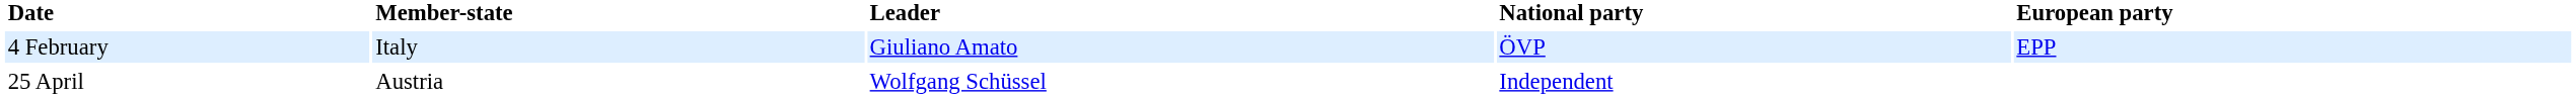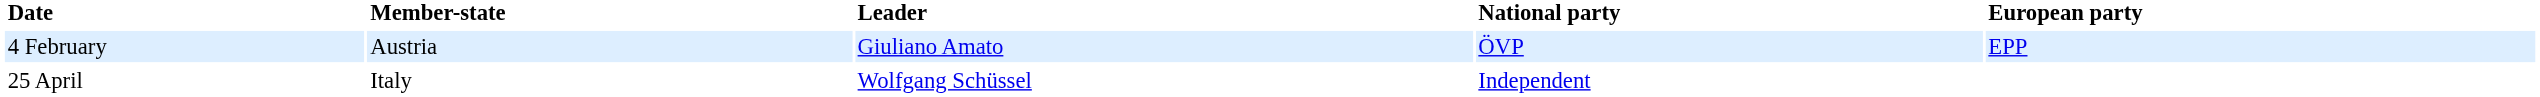4 February | Member-state: Italy -> Austria
25 April | Member-state: Austria -> Italy
